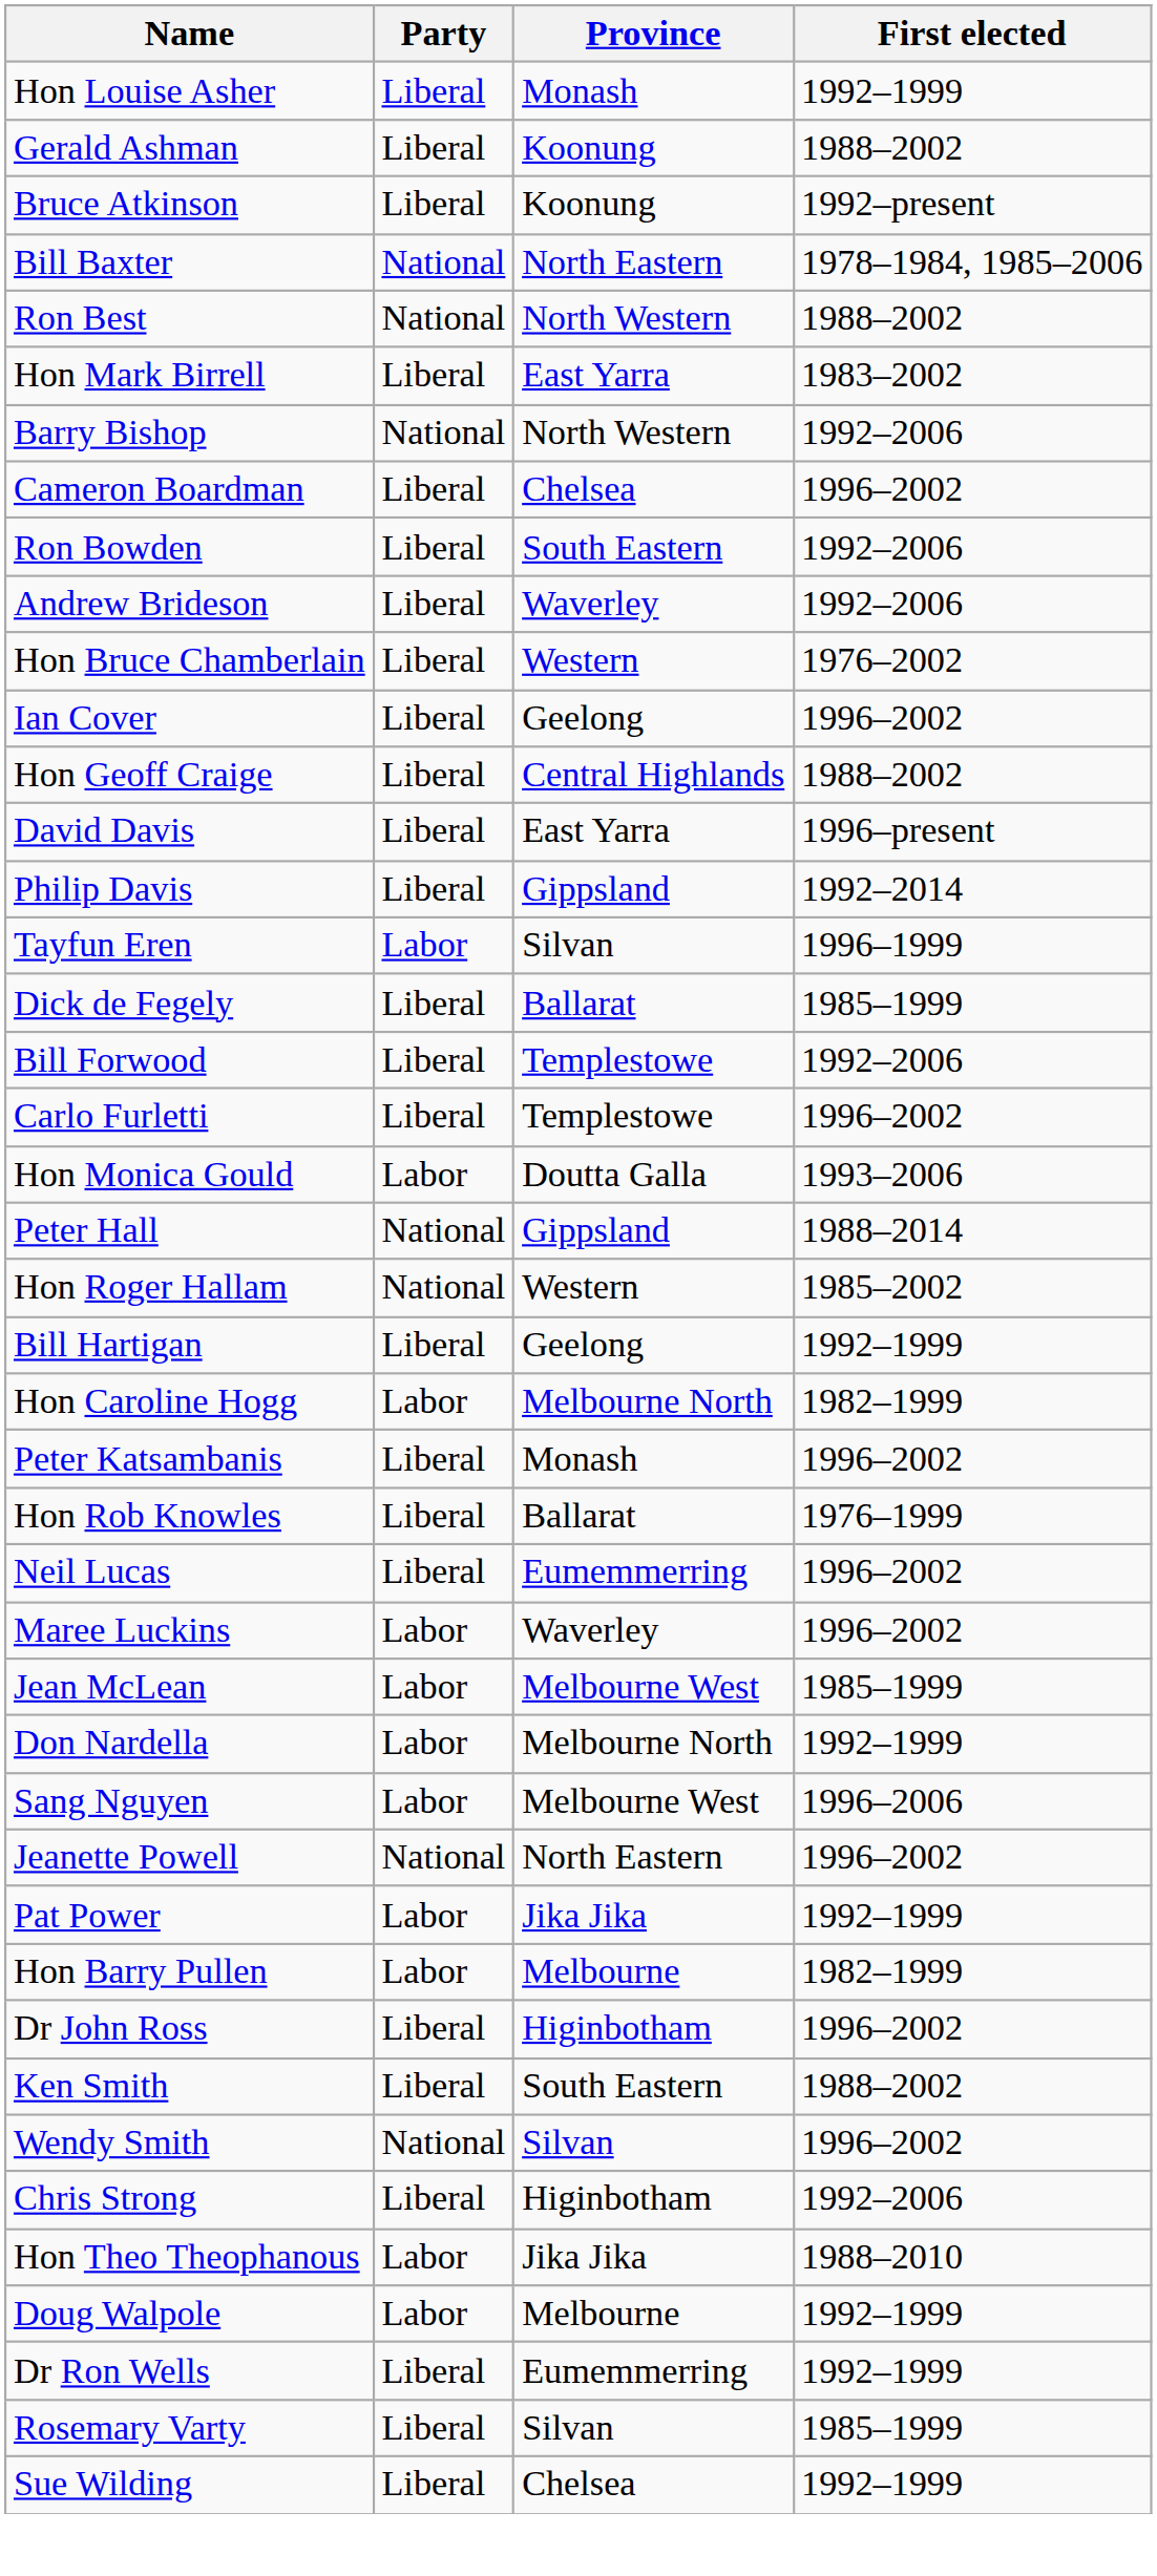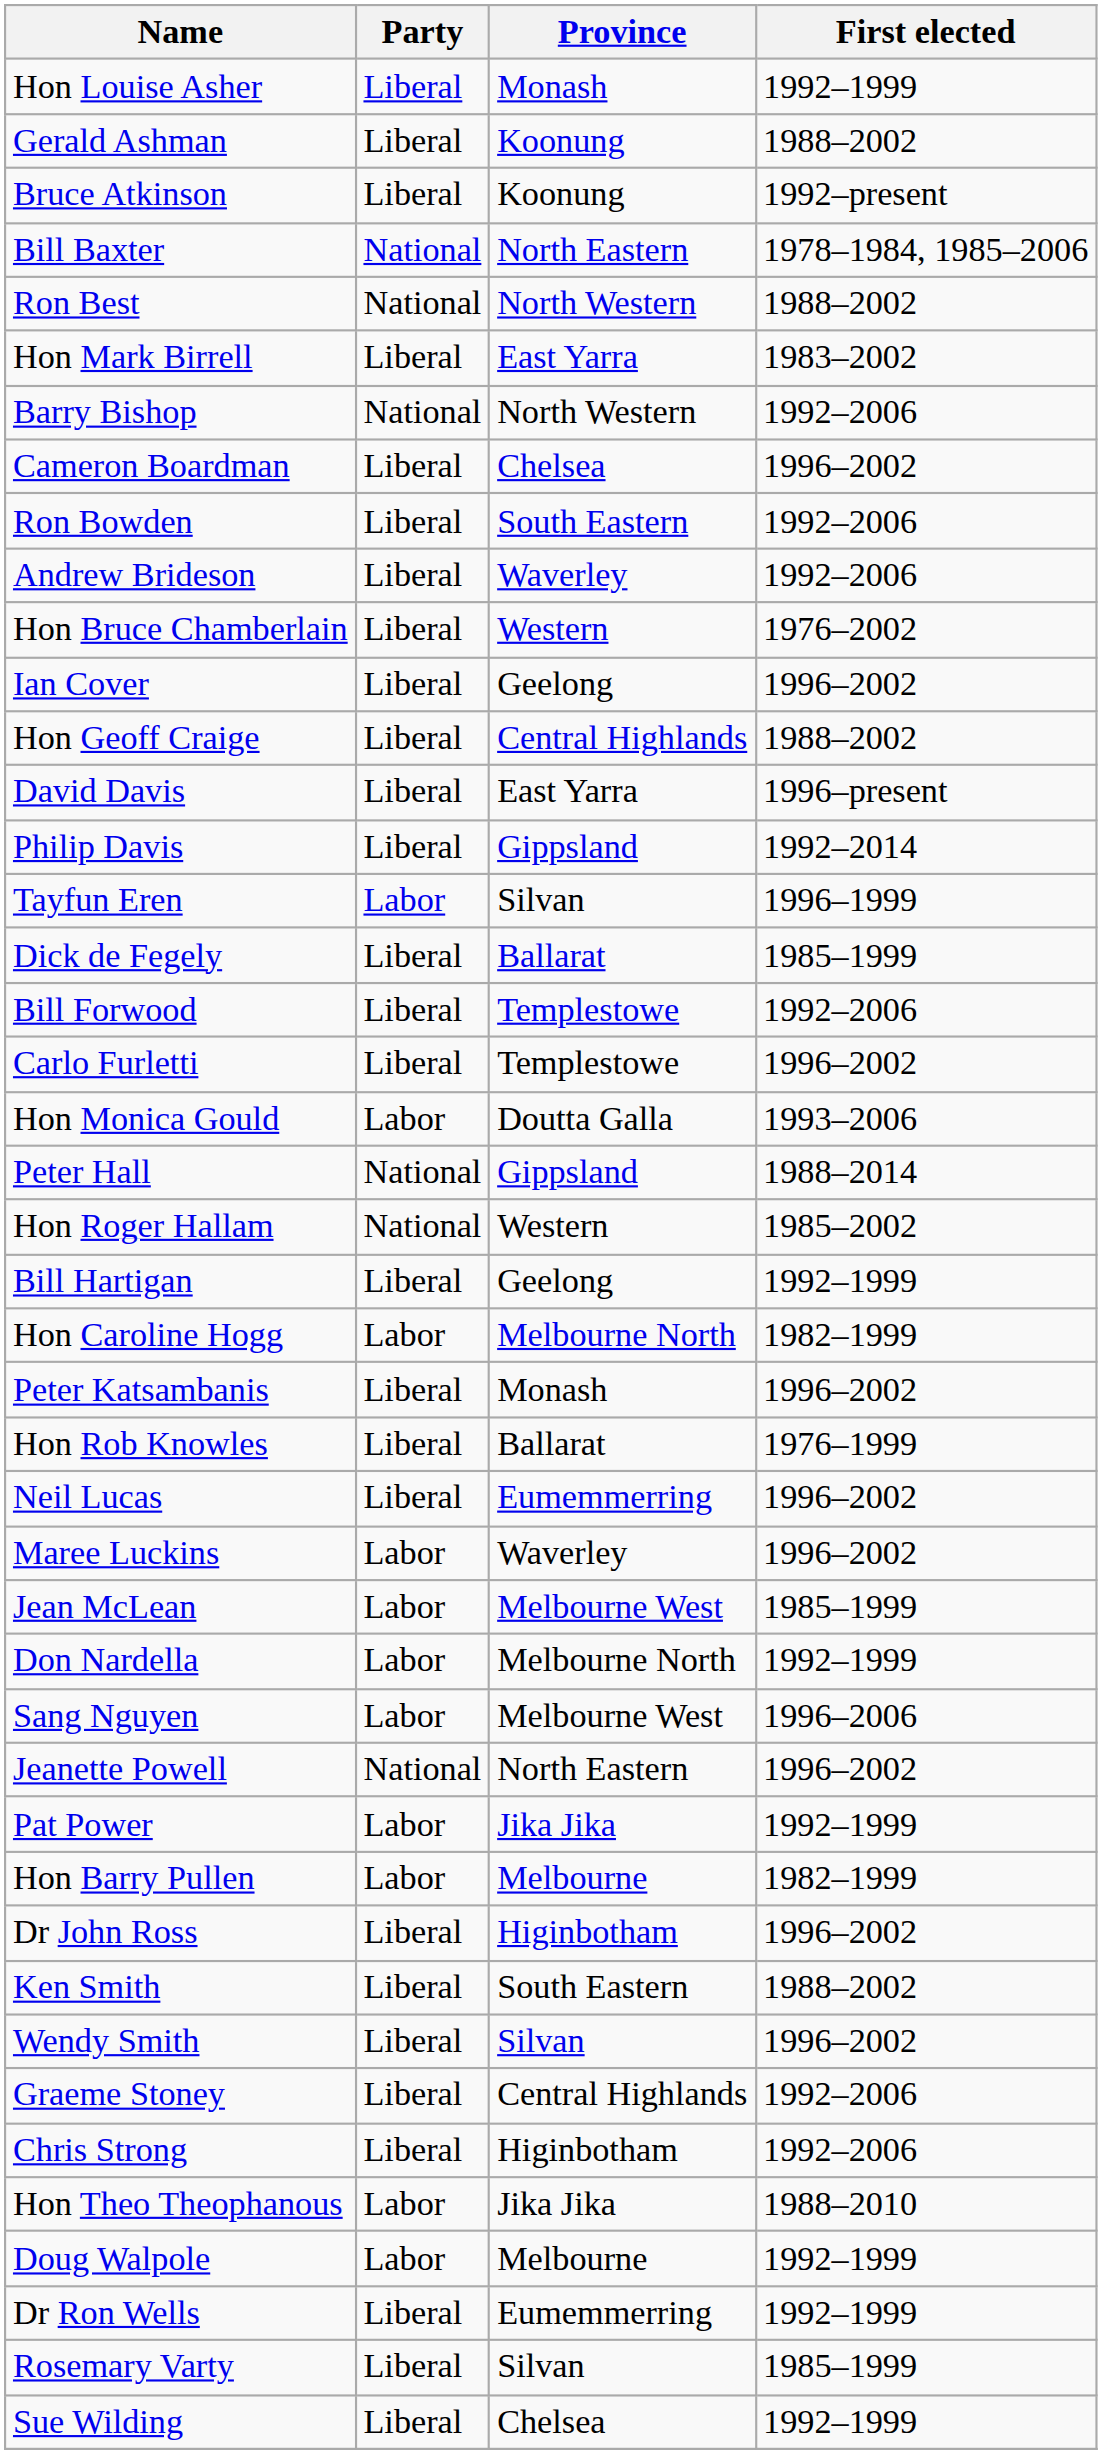Wendy Smith | Party: National -> Liberal
+ row: Graeme Stoney | Liberal | Central Highlands | 1992–2006
